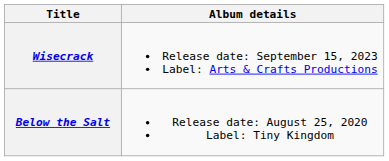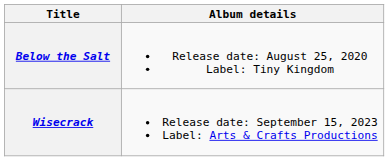rows swapped: Below the Salt <-> Wisecrack
